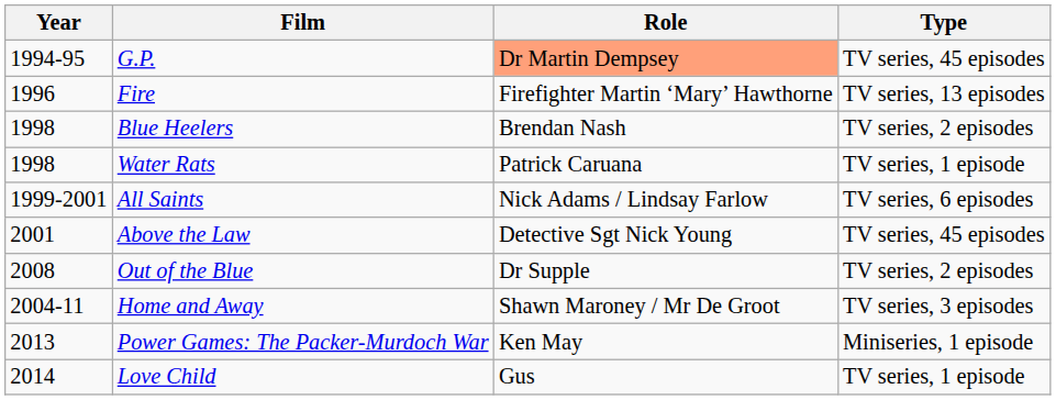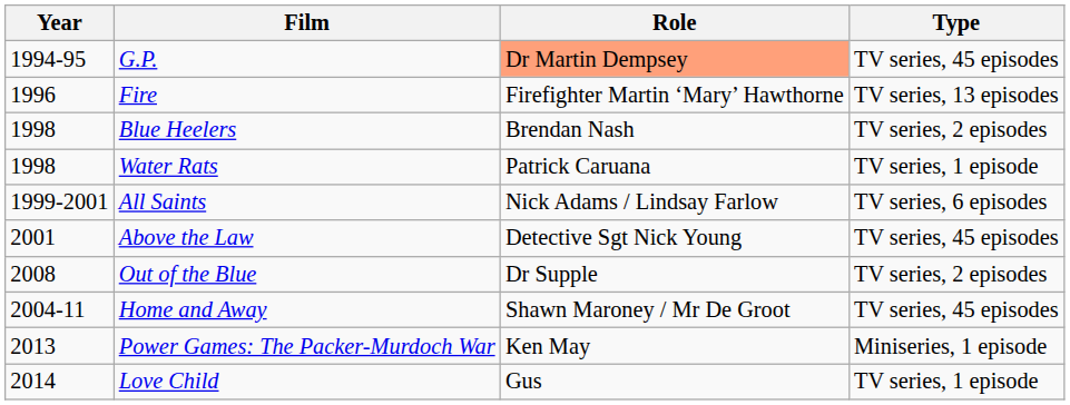Home and Away | Type: TV series, 3 episodes -> TV series, 45 episodes
